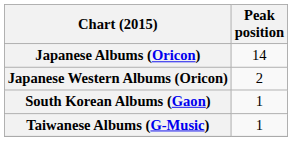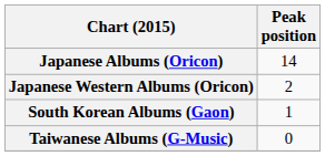Taiwanese Albums (G-Music) | Peak position: 1 -> 0
